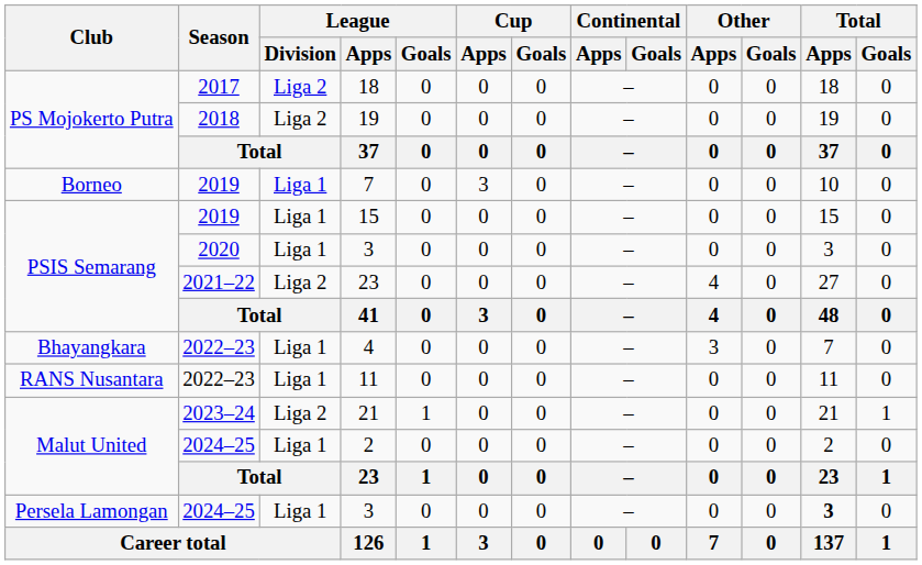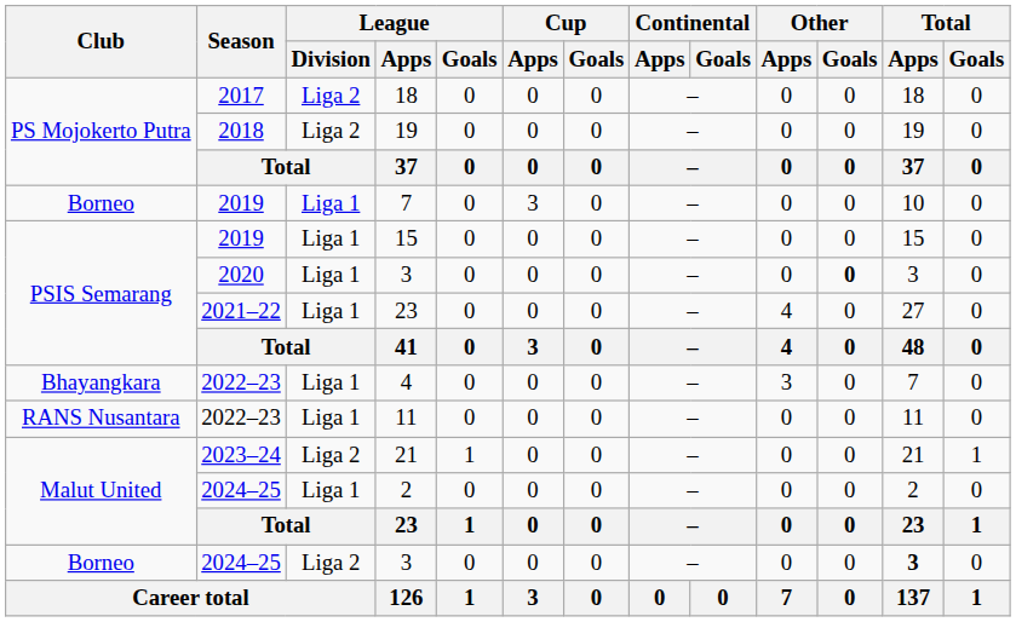2020 / 3 | Other / Goals: normal -> bold
2021–22 / 23 | League / Division: Liga 2 -> Liga 1
2024–25 / 3 | Club: Persela Lamongan -> Borneo
2024–25 / 3 | League / Division: Liga 1 -> Liga 2
